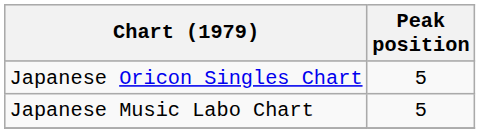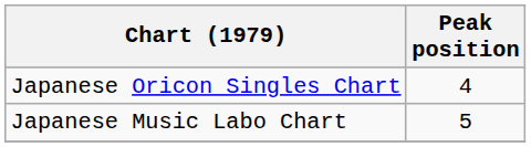Japanese Oricon Singles Chart | Peak position: 5 -> 4
